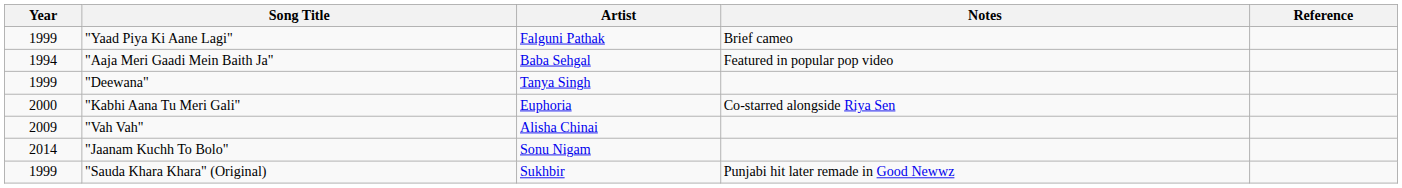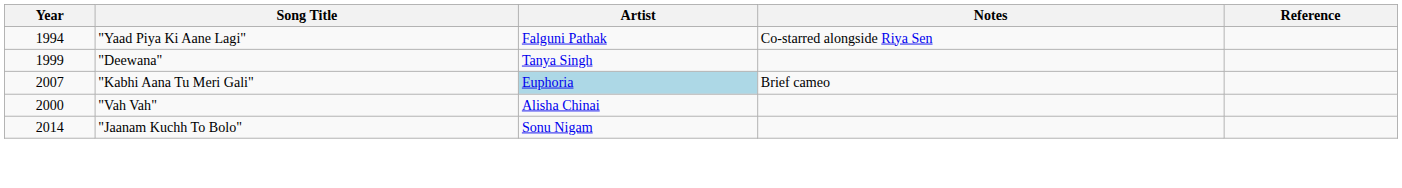"Yaad Piya Ki Aane Lagi" | Year: 1999 -> 1994
"Yaad Piya Ki Aane Lagi" | Notes: Brief cameo -> Co-starred alongside Riya Sen
- row: 1994 | "Aaja Meri Gaadi Mein Baith Ja" | Baba Sehgal | Featured in popular pop video
"Kabhi Aana Tu Meri Gali" | Year: 2000 -> 2007
"Kabhi Aana Tu Meri Gali" | Artist: no background -> lightblue background
"Kabhi Aana Tu Meri Gali" | Notes: Co-starred alongside Riya Sen -> Brief cameo
"Vah Vah" | Year: 2009 -> 2000
- row: 1999 | "Sauda Khara Khara" (Original) | Sukhbir | Punjabi hit later remade in Good Newwz
